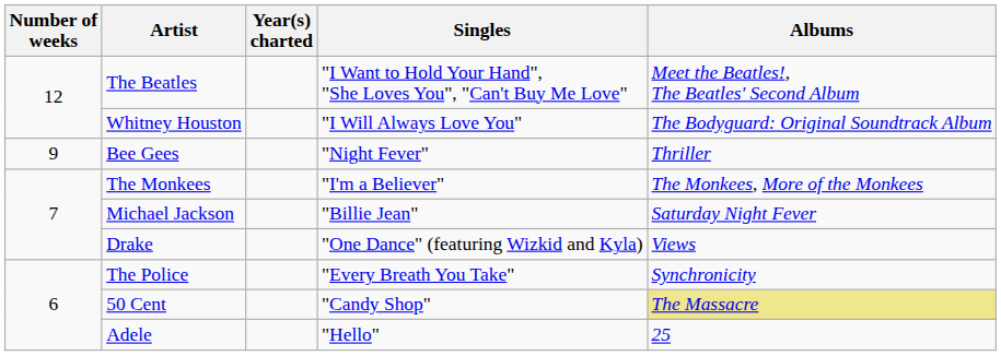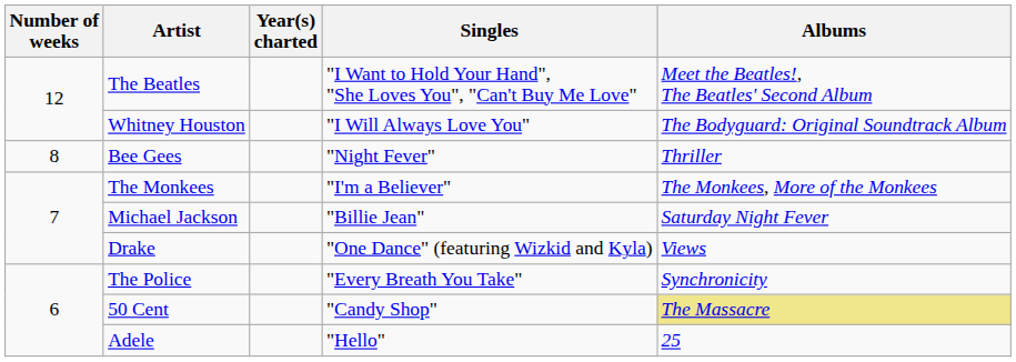Bee Gees | Number of weeks: 9 -> 8
